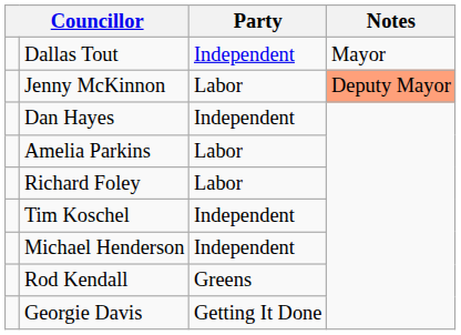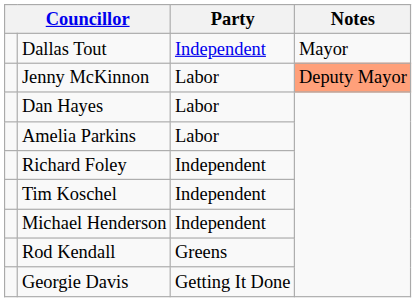Dan Hayes | Party: Independent -> Labor
Richard Foley | Party: Labor -> Independent
